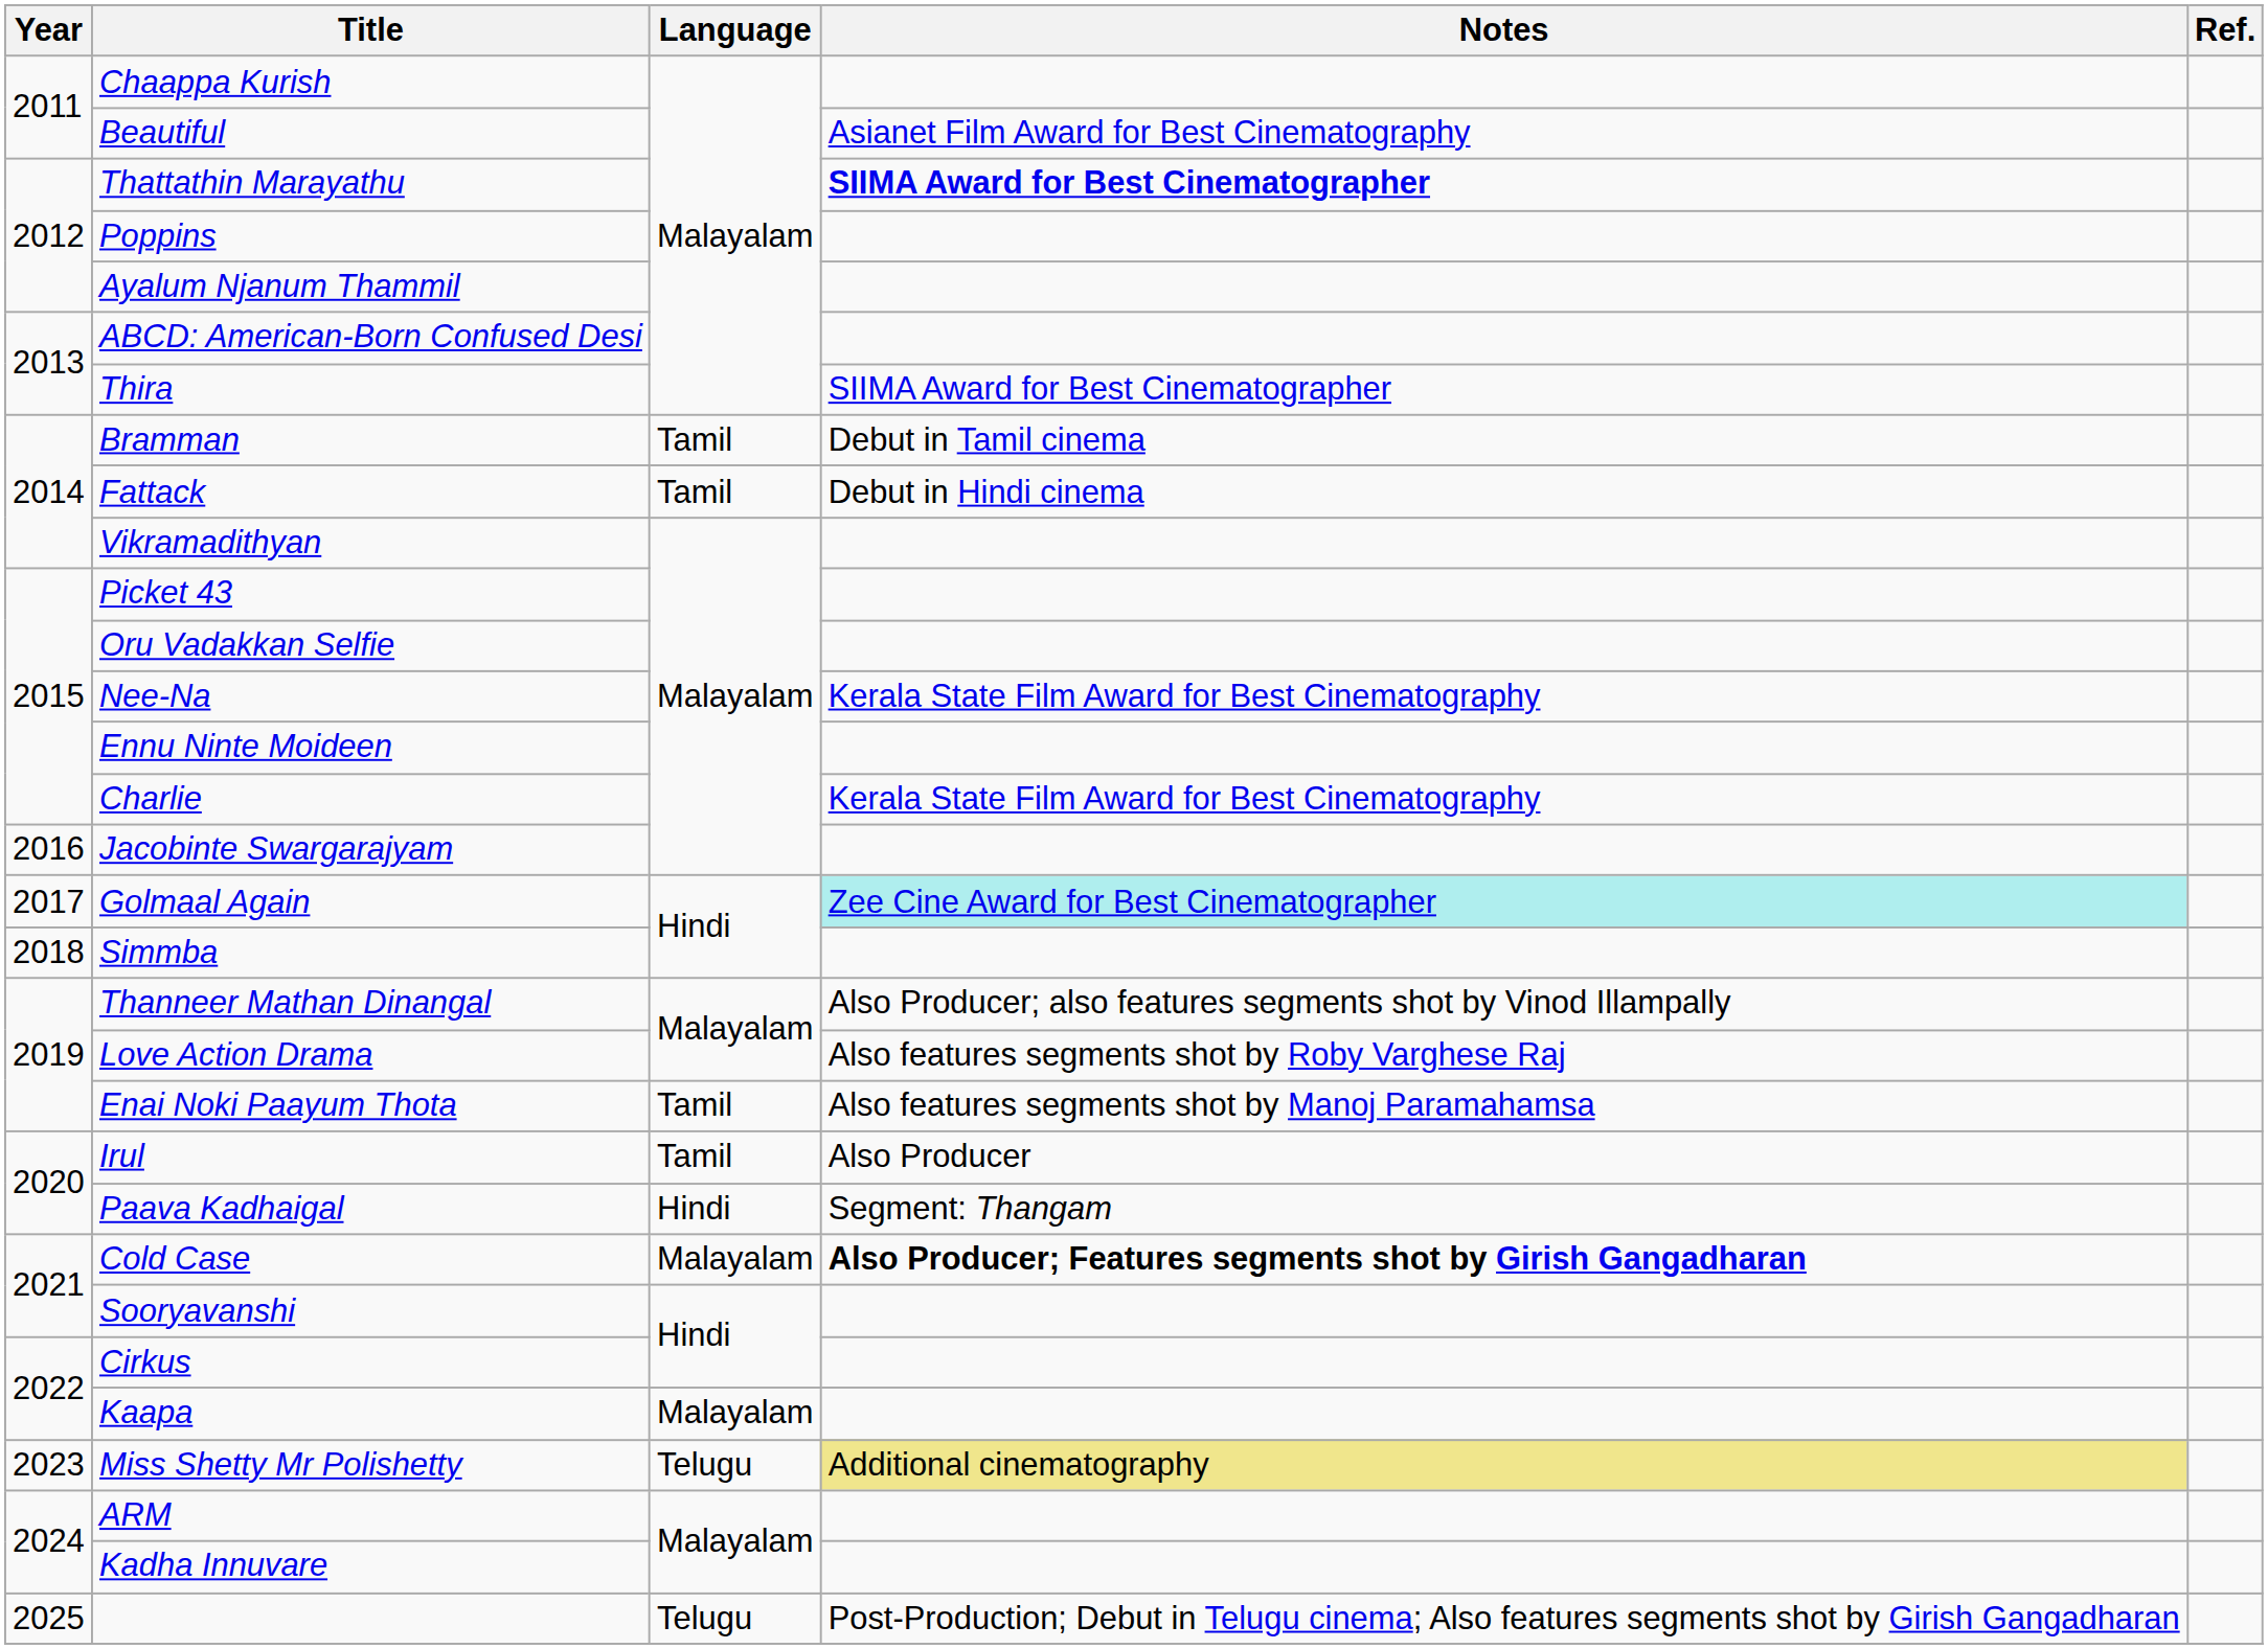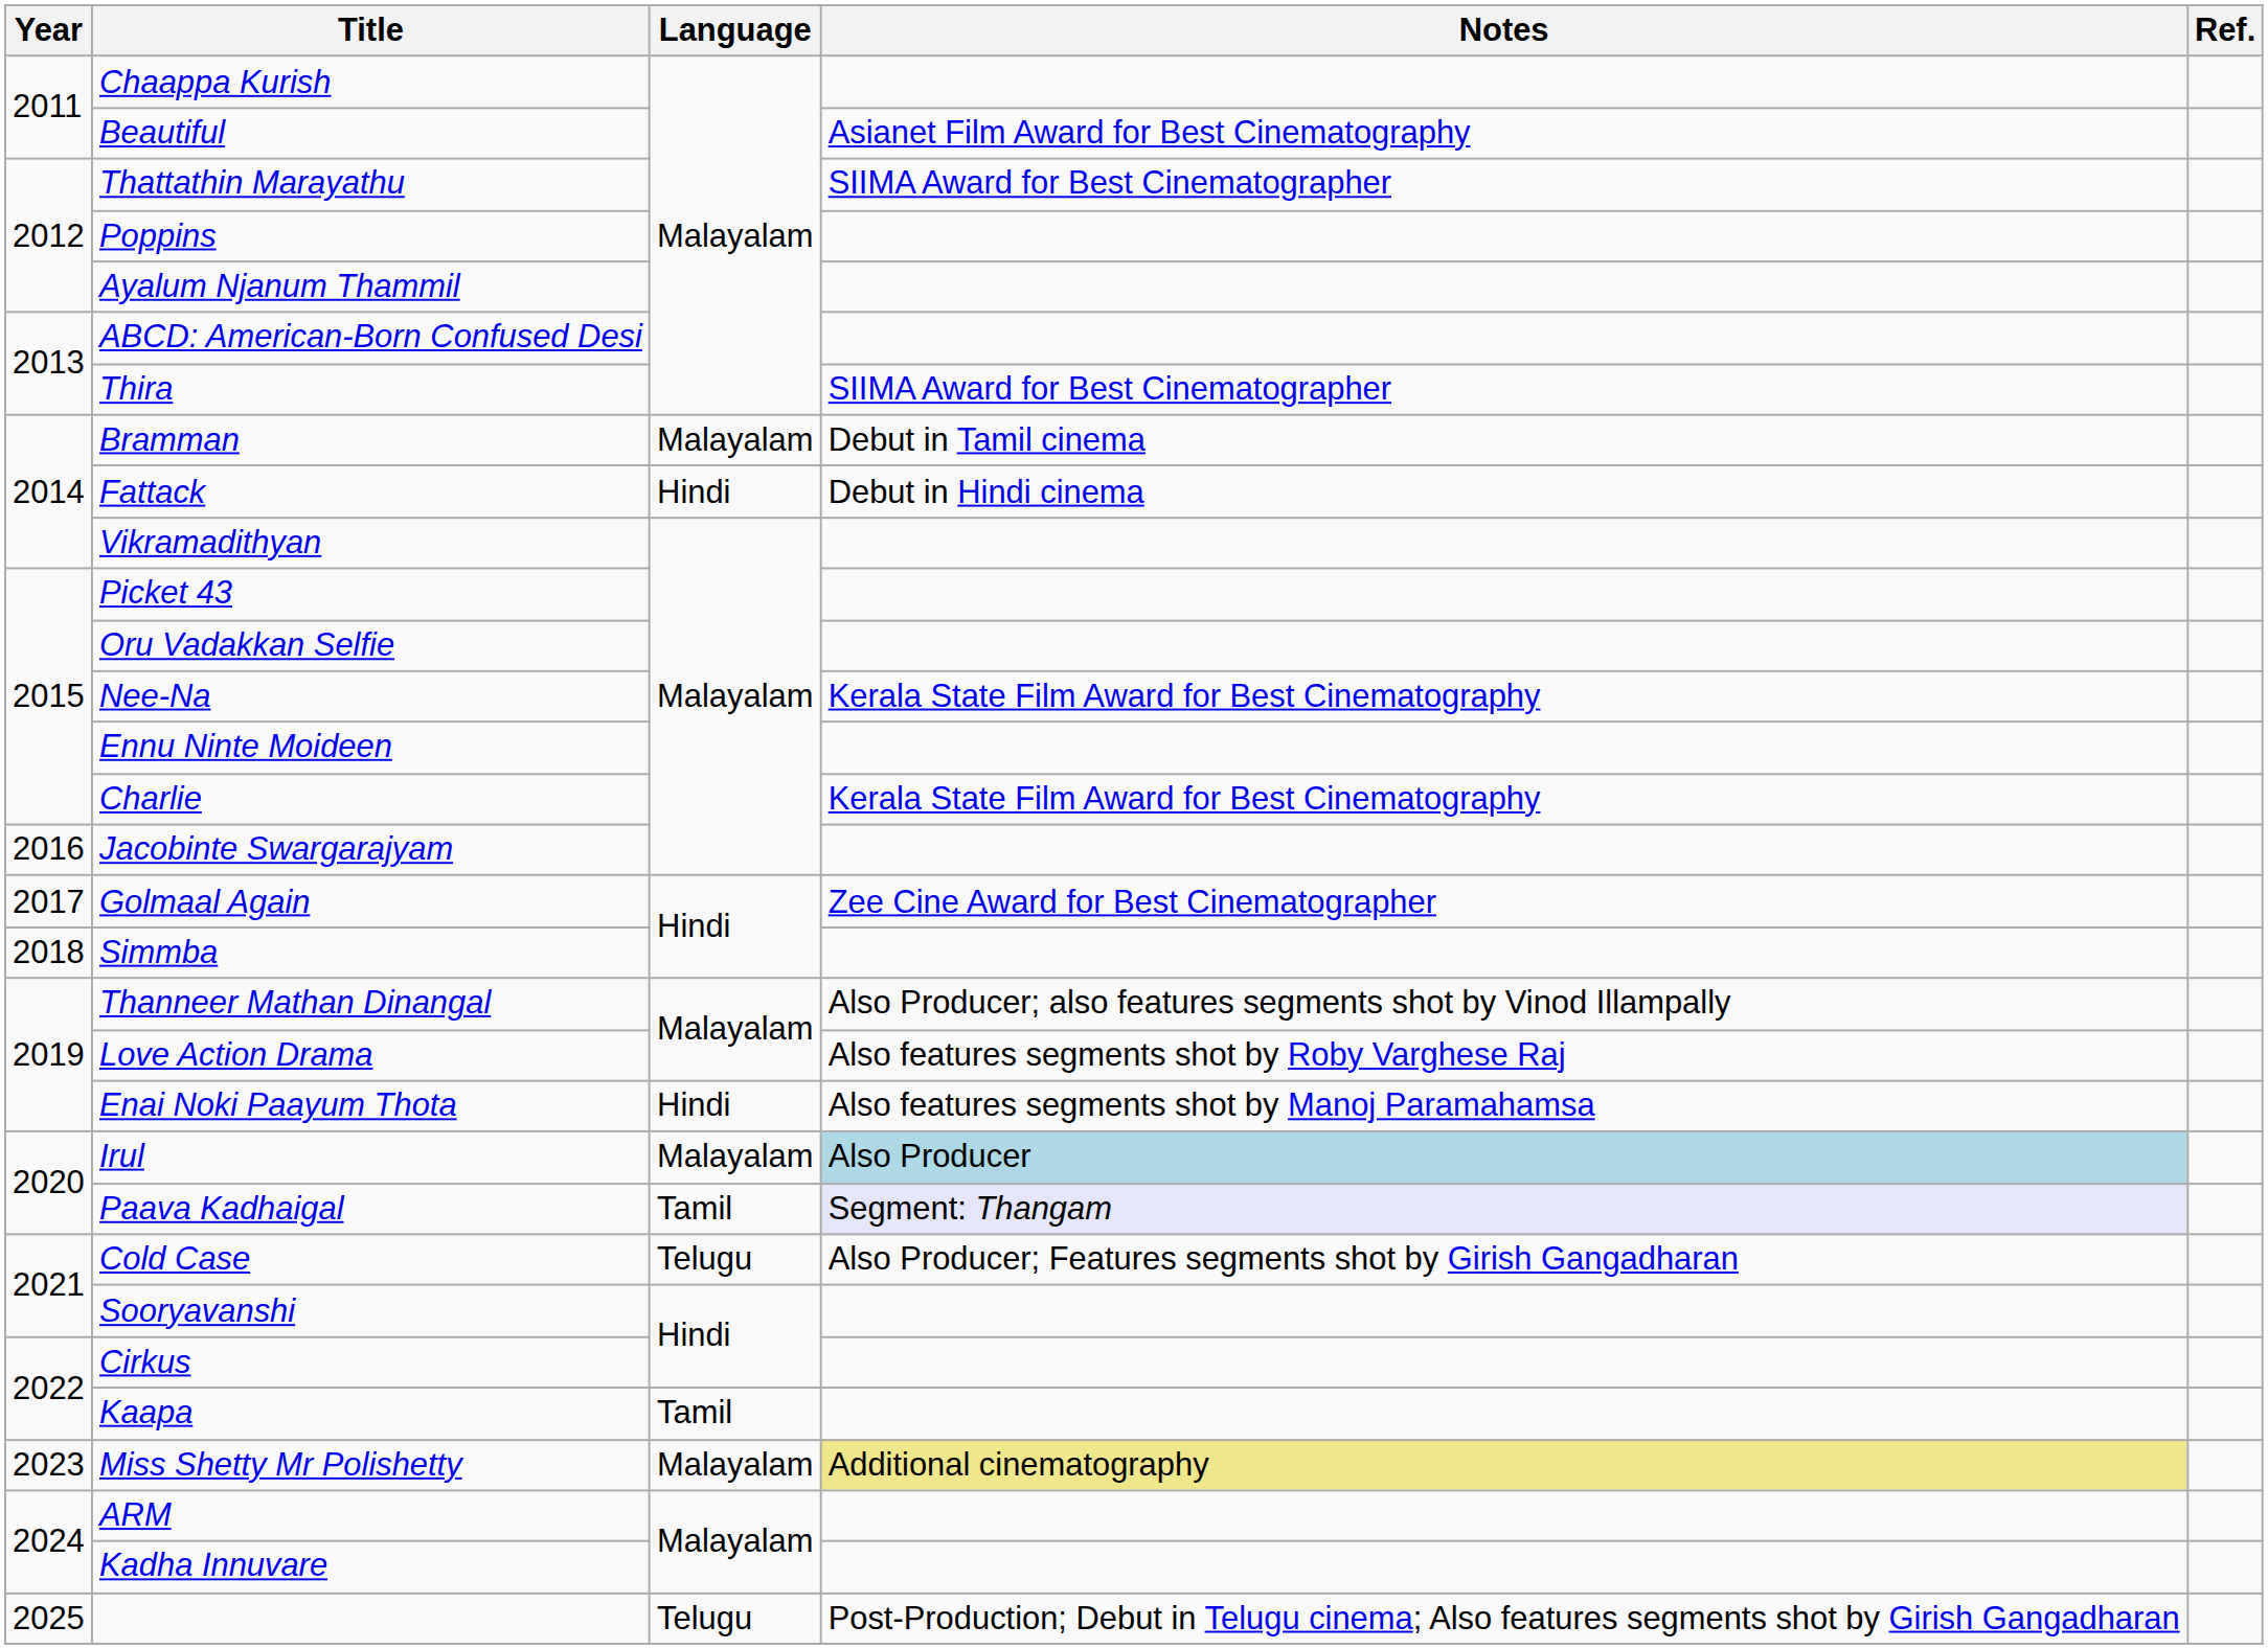Thattathin Marayathu | Notes: bold -> normal
Bramman | Language: Tamil -> Malayalam
Fattack | Language: Tamil -> Hindi
Golmaal Again | Notes: paleturquoise background -> no background
Enai Noki Paayum Thota | Language: Tamil -> Hindi
Irul | Language: Tamil -> Malayalam
Irul | Notes: no background -> lightblue background
Paava Kadhaigal | Language: Hindi -> Tamil
Paava Kadhaigal | Notes: no background -> lavender background
Cold Case | Language: Malayalam -> Telugu
Cold Case | Notes: bold -> normal
Kaapa | Language: Malayalam -> Tamil
Miss Shetty Mr Polishetty | Language: Telugu -> Malayalam
